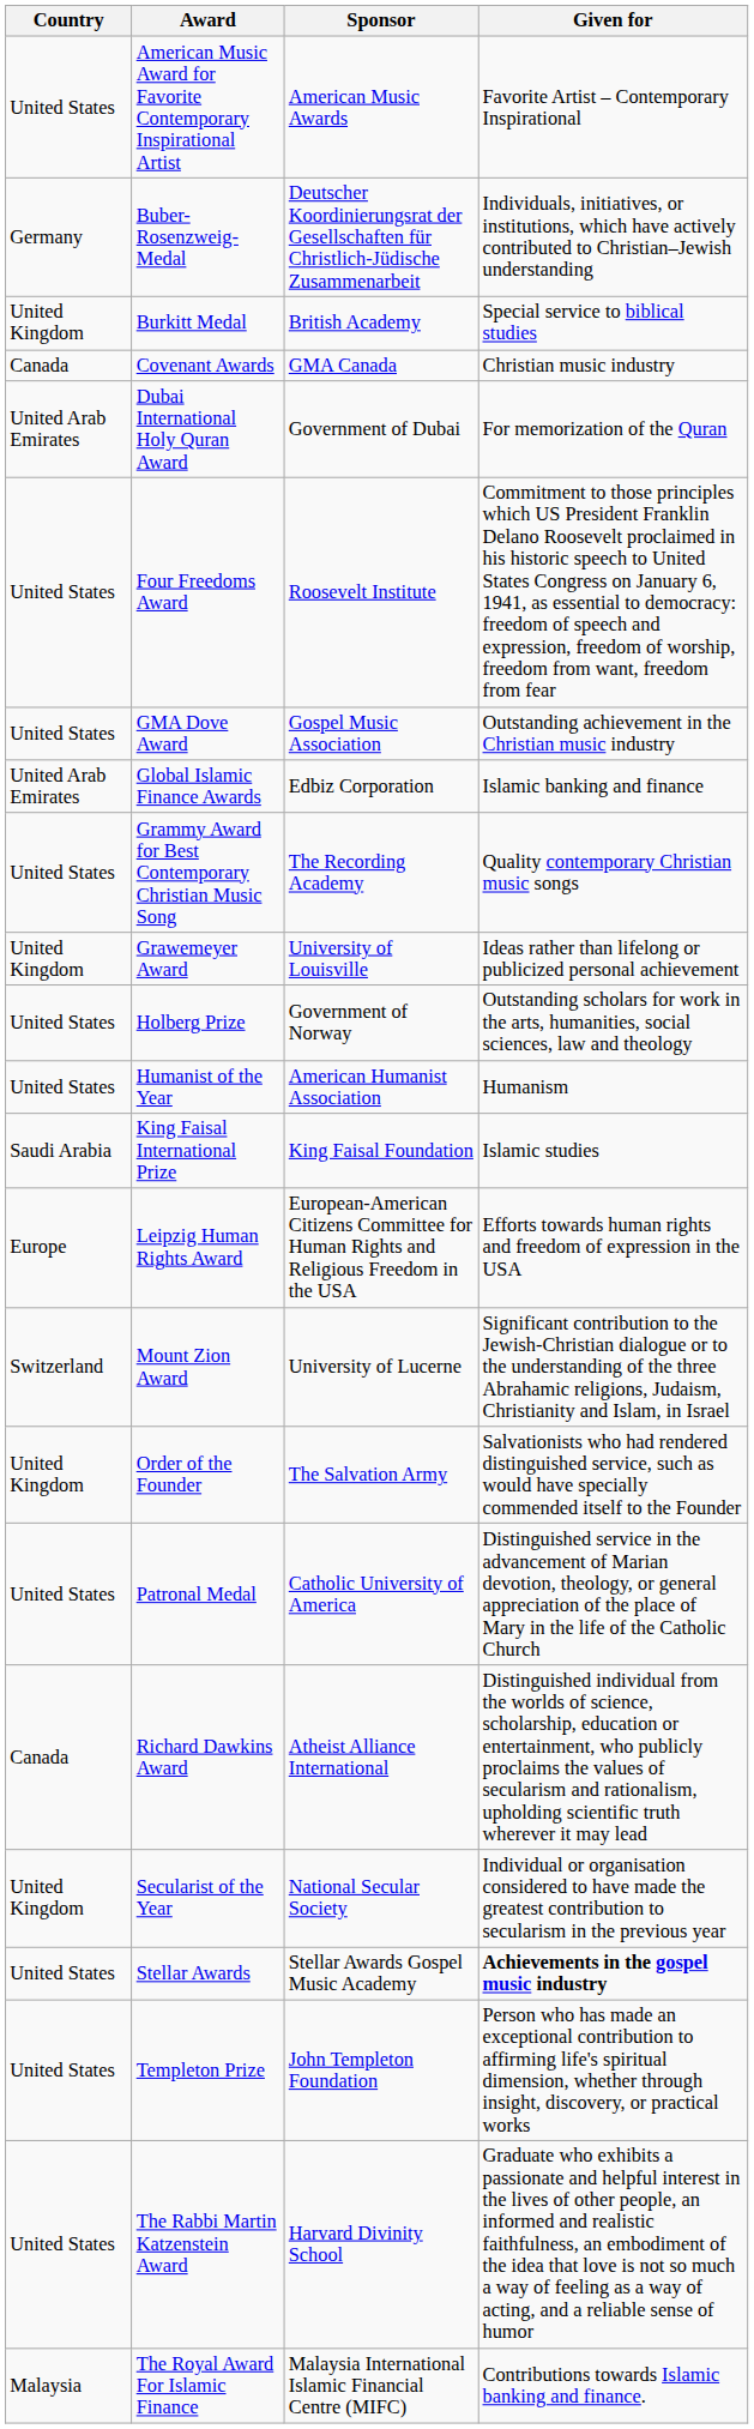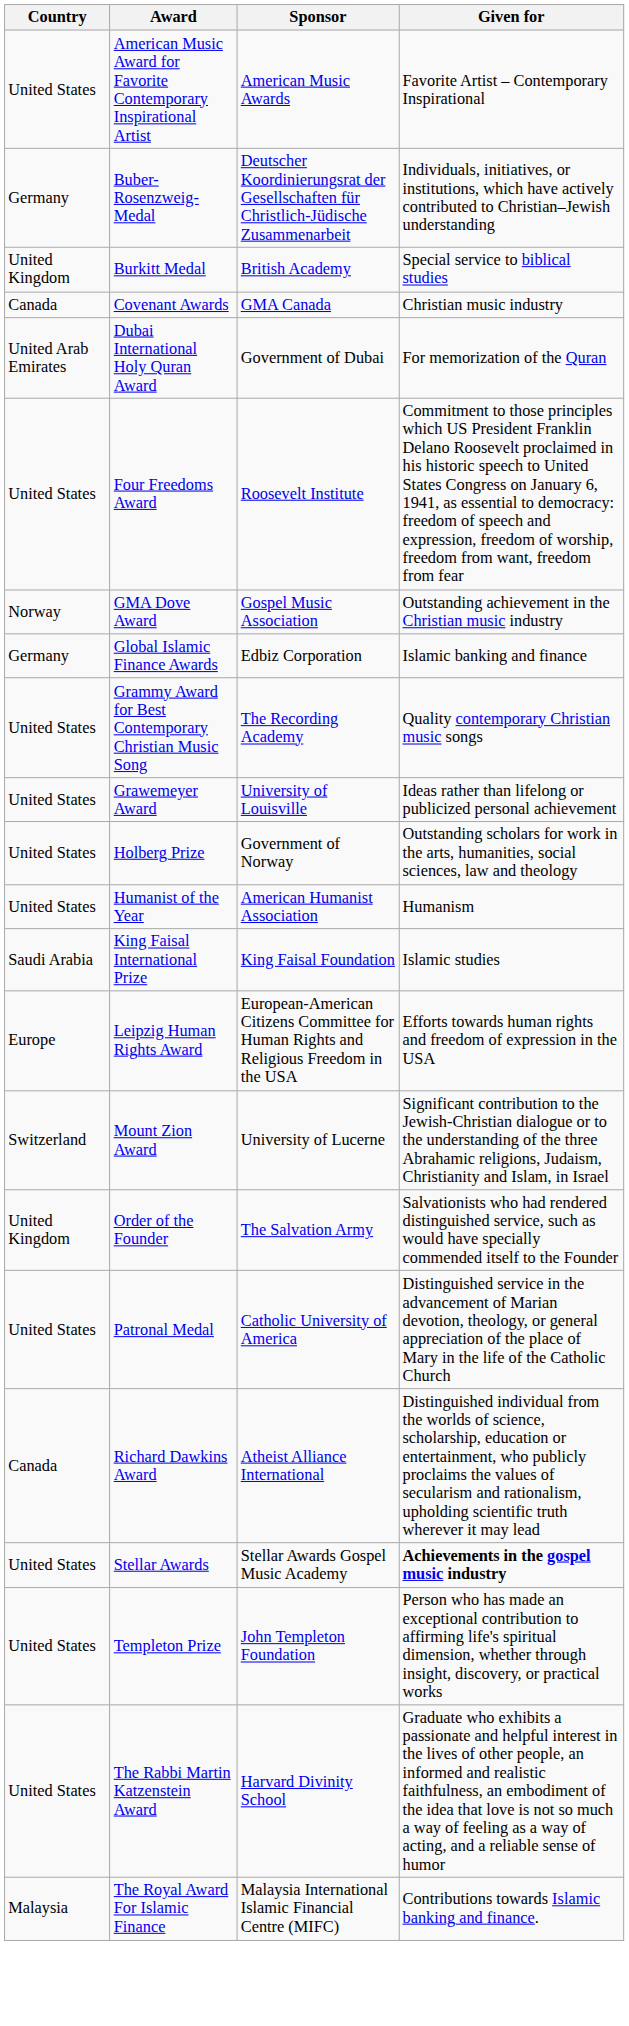GMA Dove Award | Country: United States -> Norway
Global Islamic Finance Awards | Country: United Arab Emirates -> Germany
Grawemeyer Award | Country: United Kingdom -> United States
- row: United Kingdom | Secularist of the Year | National Secular Society | Individual or organisation considered to have made the greatest contribution to secularism in the previous year
